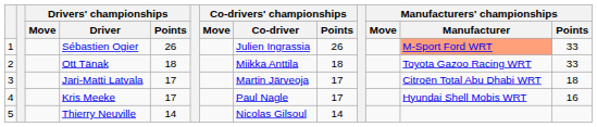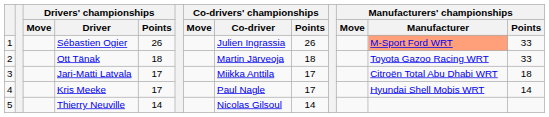Ott Tänak | Co-drivers' championships / Co-driver: Miikka Anttila -> Martin Järveoja
Jari-Matti Latvala | Co-drivers' championships / Co-driver: Martin Järveoja -> Miikka Anttila
Kris Meeke | Manufacturers' championships / Points: 16 -> 14
